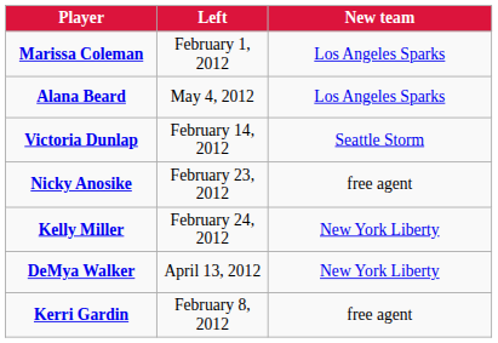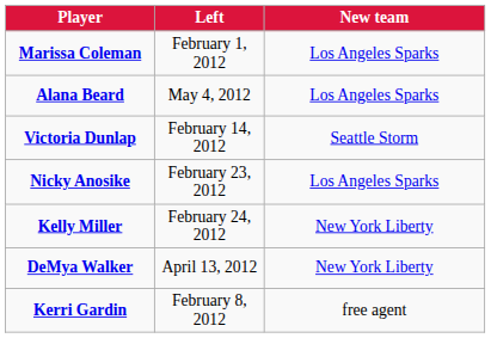Nicky Anosike | New team: free agent -> Los Angeles Sparks
